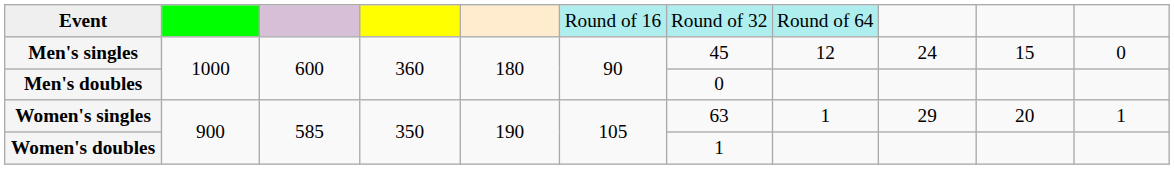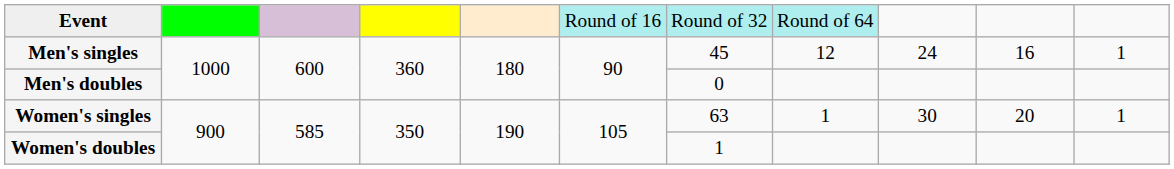Men's singles | column 10: 15 -> 16
Men's singles | column 11: 0 -> 1
Women's singles | column 9: 29 -> 30
